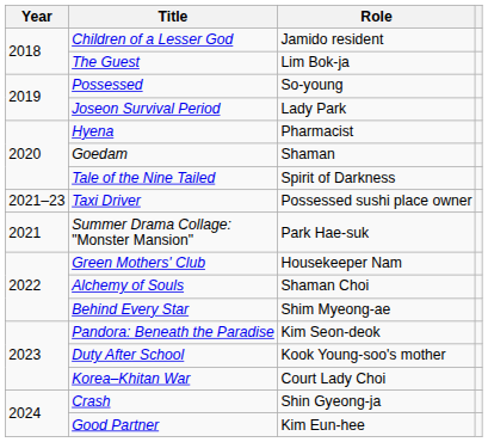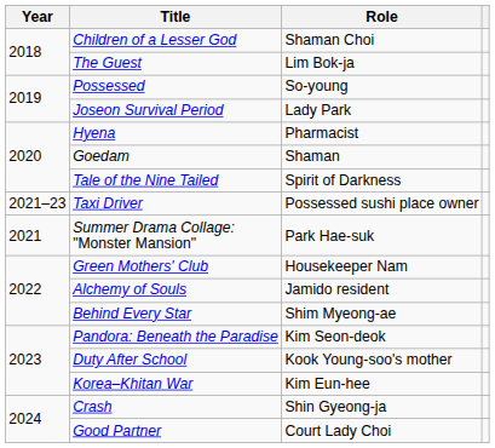Children of a Lesser God | Role: Jamido resident -> Shaman Choi
Alchemy of Souls | Role: Shaman Choi -> Jamido resident
Korea–Khitan War | Role: Court Lady Choi -> Kim Eun-hee
Good Partner | Role: Kim Eun-hee -> Court Lady Choi
